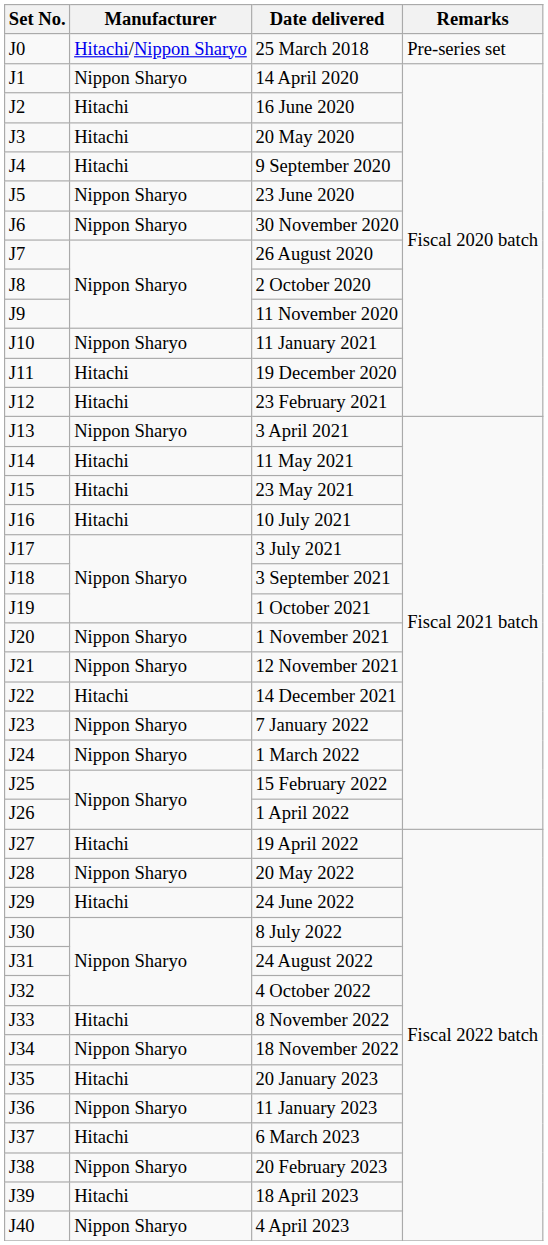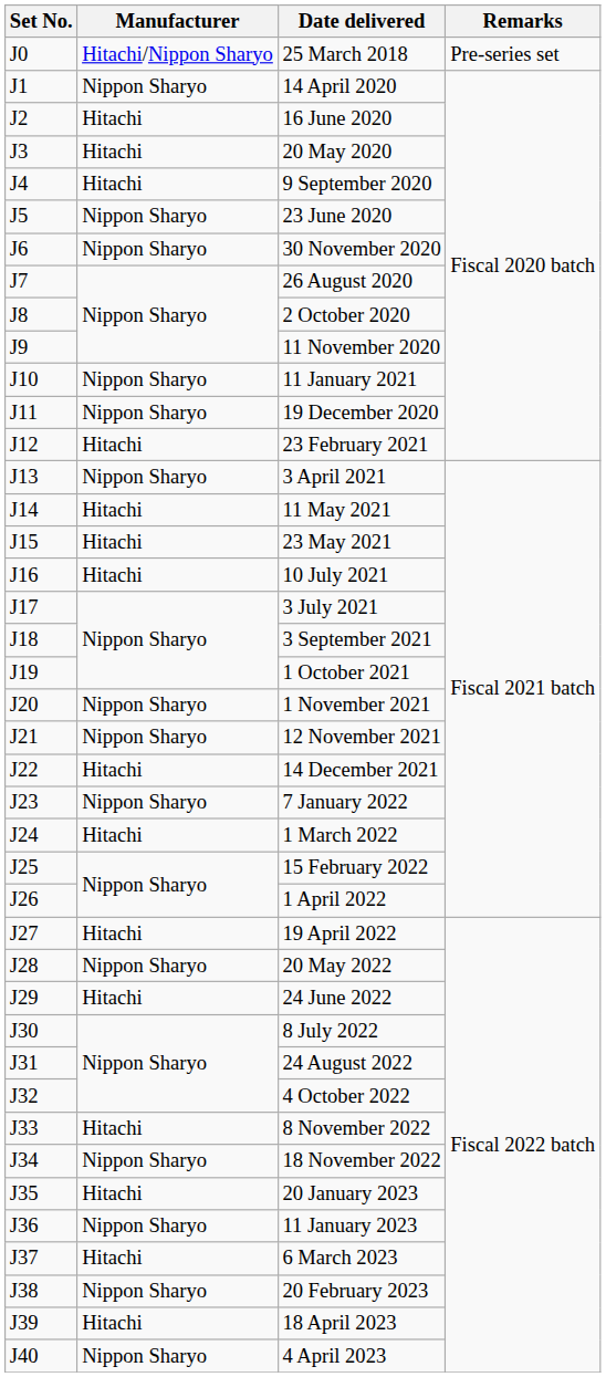19 December 2020 | Manufacturer: Hitachi -> Nippon Sharyo
1 March 2022 | Manufacturer: Nippon Sharyo -> Hitachi
